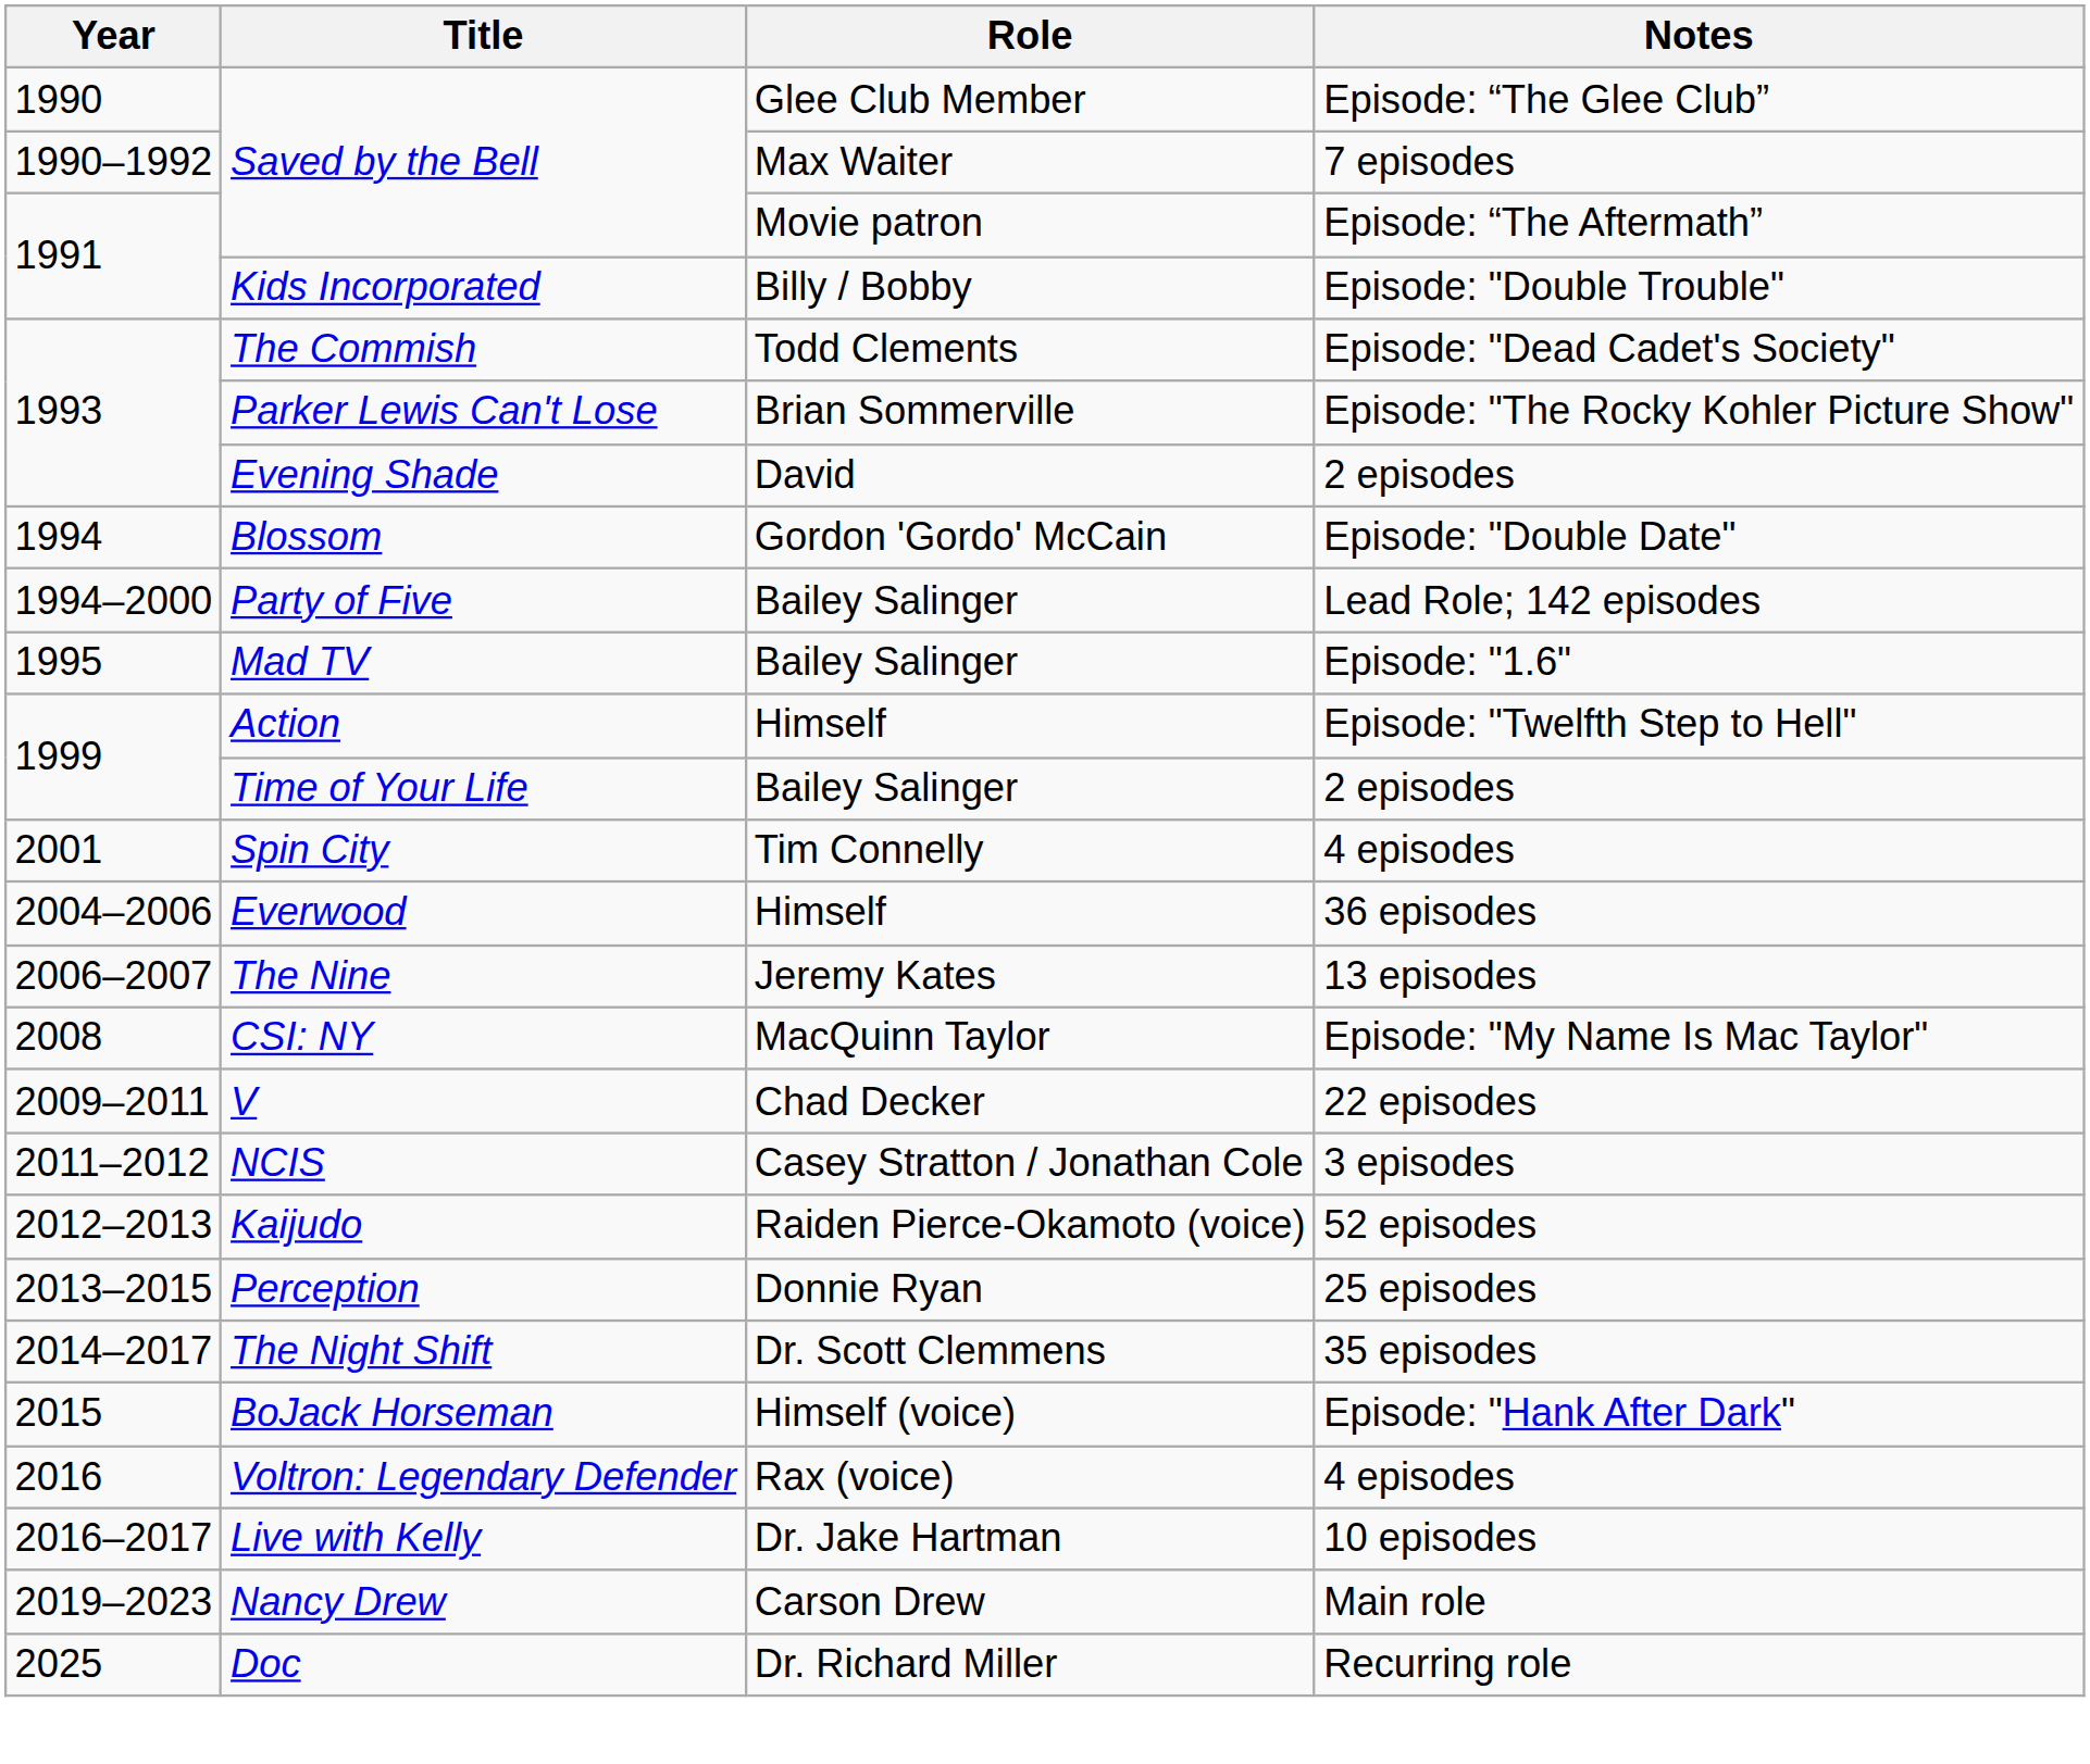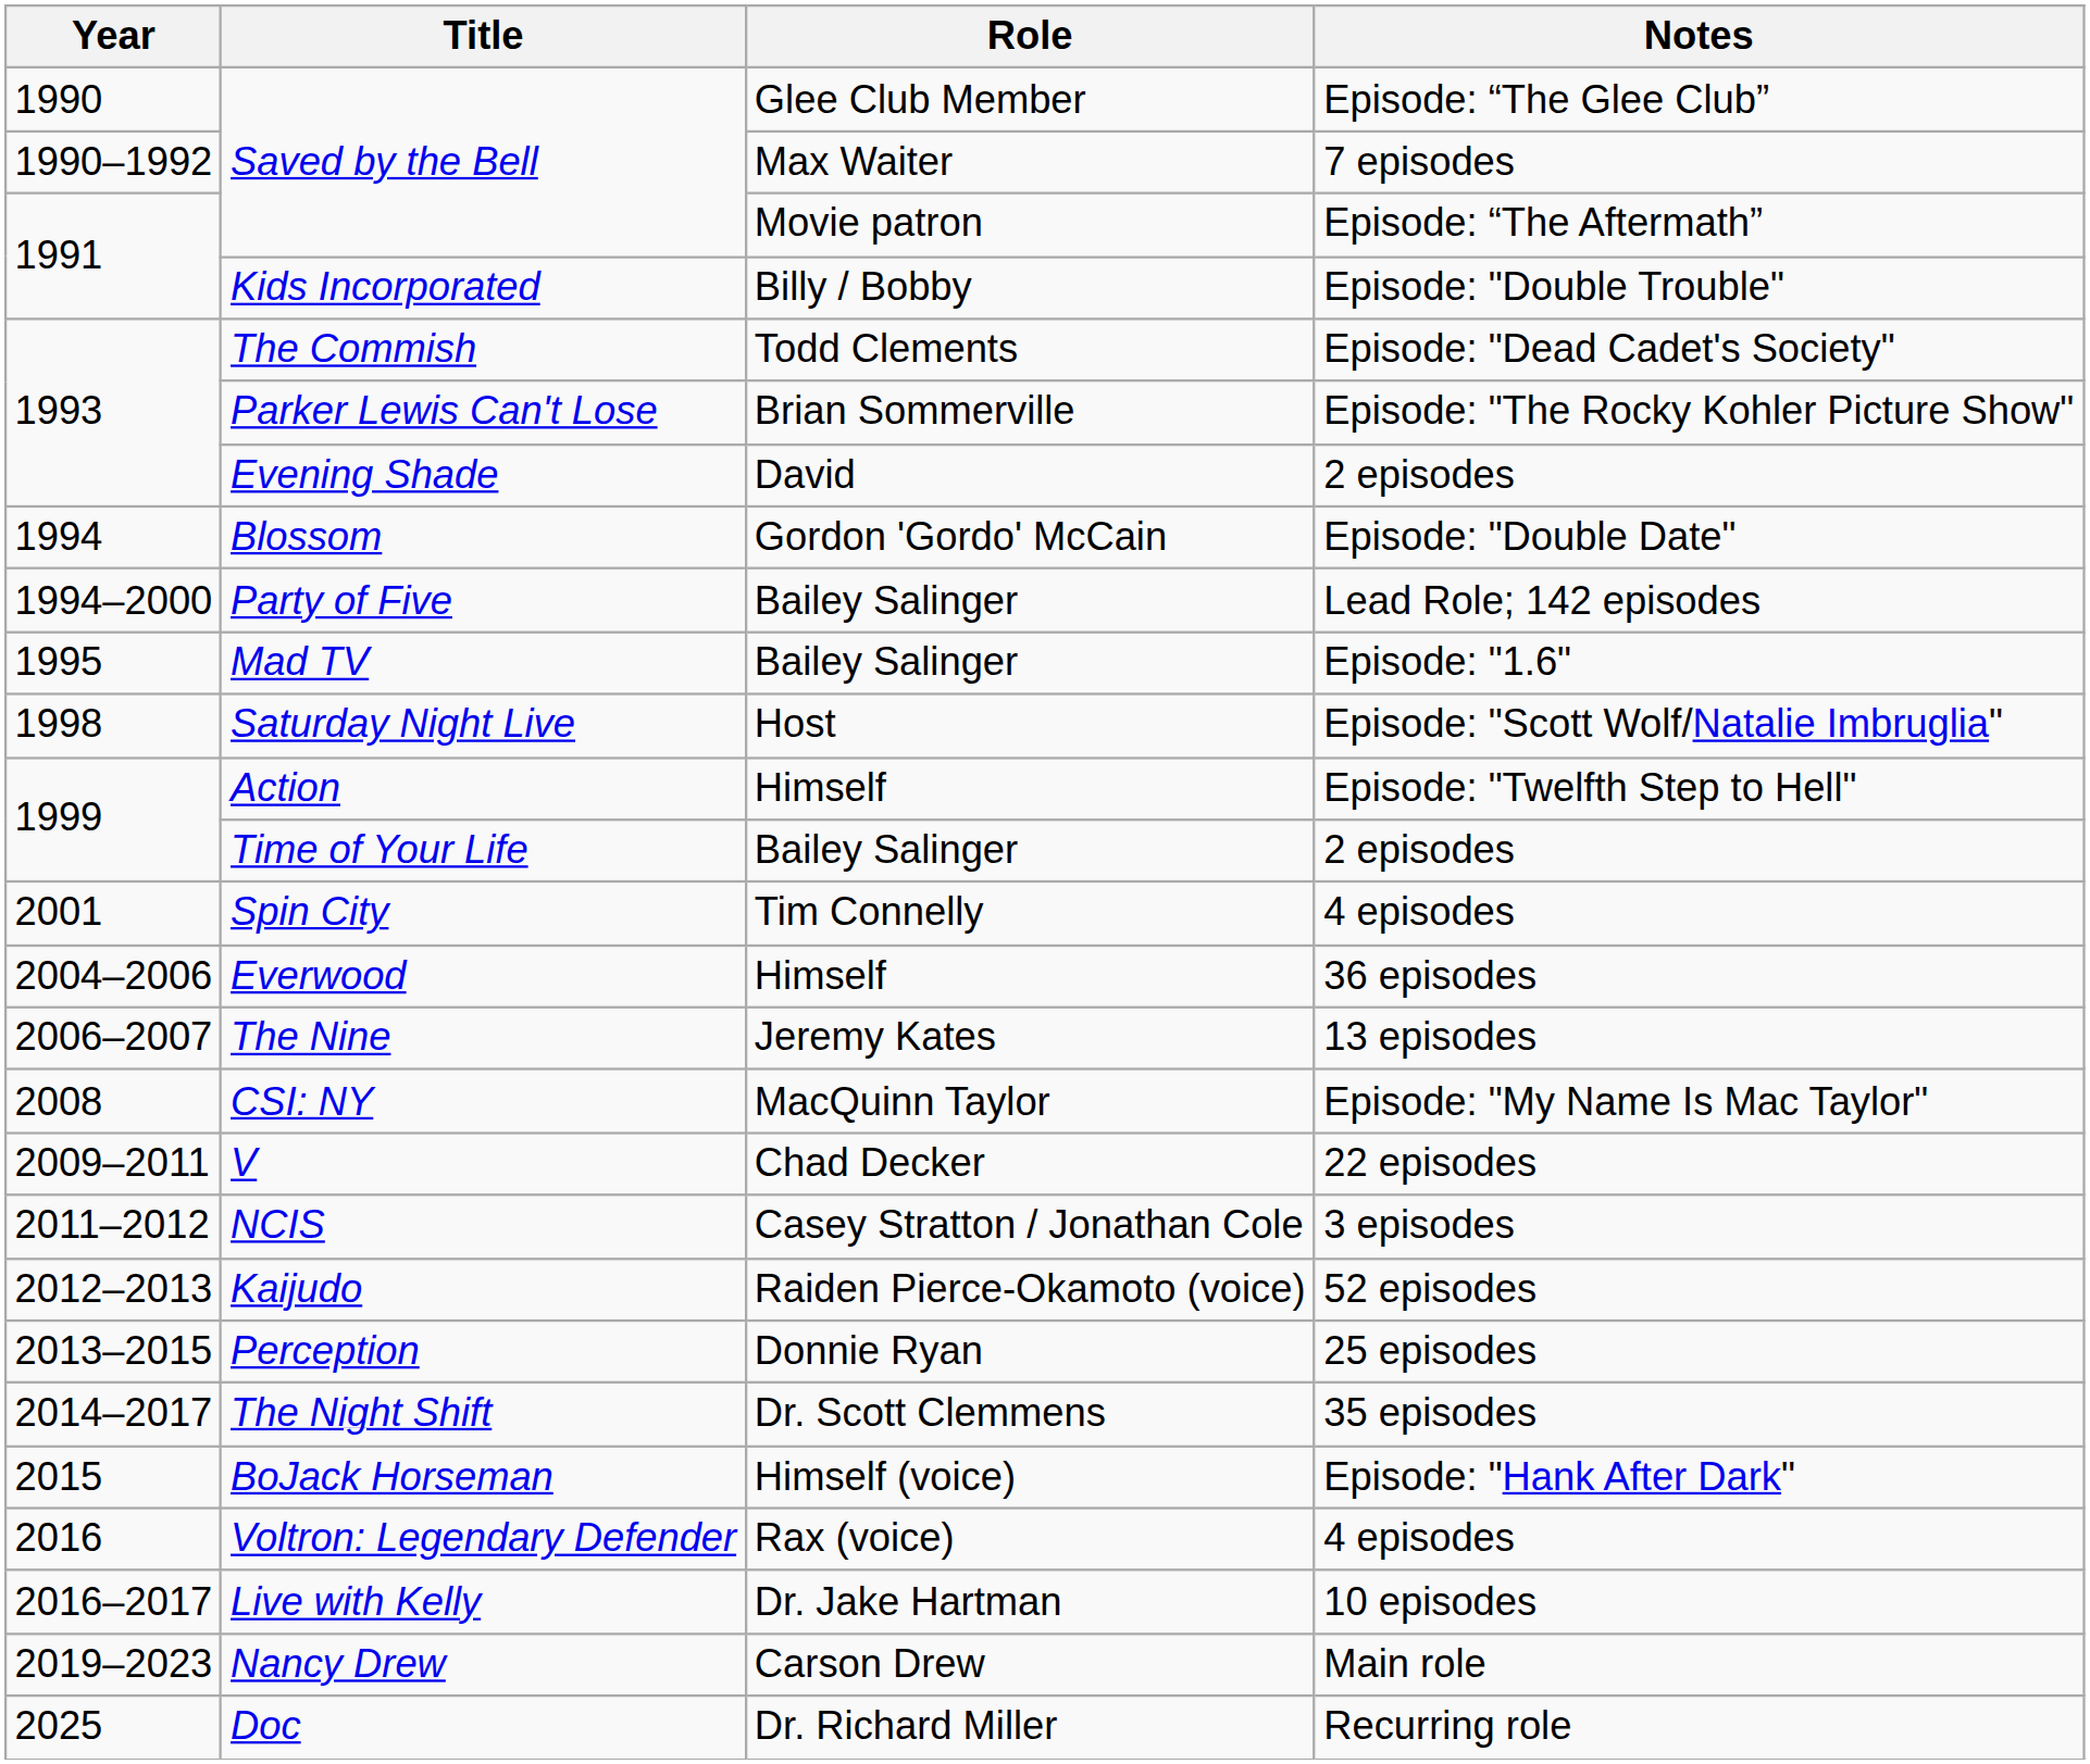+ row: 1998 | Saturday Night Live | Host | Episode: "Scott Wolf/Natalie Imbruglia"
